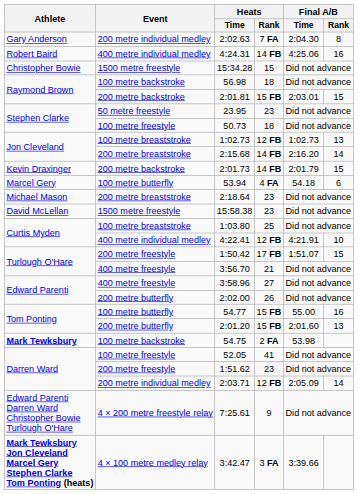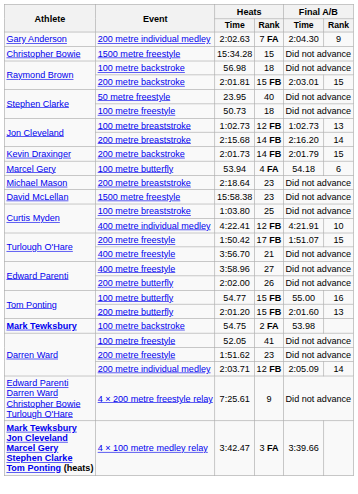2:02.63 | Final A/B / Rank: 8 -> 9
- row: Robert Baird | 400 metre individual medley | 4:24.31 | 14 FB | 4:25.06 | 16
23.95 | Heats / Rank: 23 -> 40
